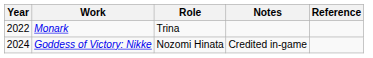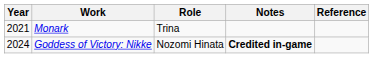Monark | Year: 2022 -> 2021
Goddess of Victory: Nikke | Notes: normal -> bold
